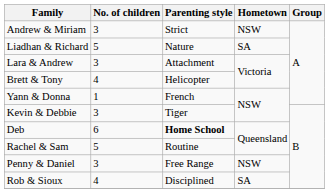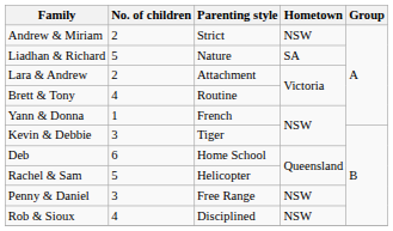Andrew & Miriam | No. of children: 3 -> 2
Lara & Andrew | No. of children: 3 -> 2
Brett & Tony | Parenting style: Helicopter -> Routine
Deb | Parenting style: bold -> normal
Rachel & Sam | Parenting style: Routine -> Helicopter
Rob & Sioux | Hometown: SA -> NSW
